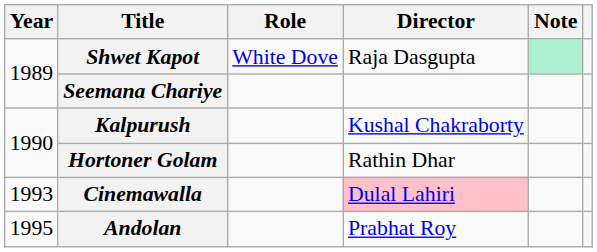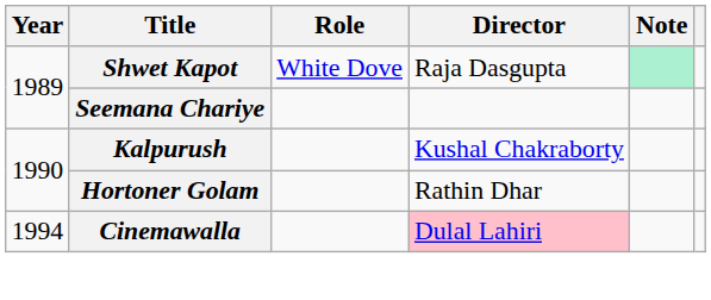Cinemawalla | Year: 1993 -> 1994
- row: 1995 | Andolan | Prabhat Roy
